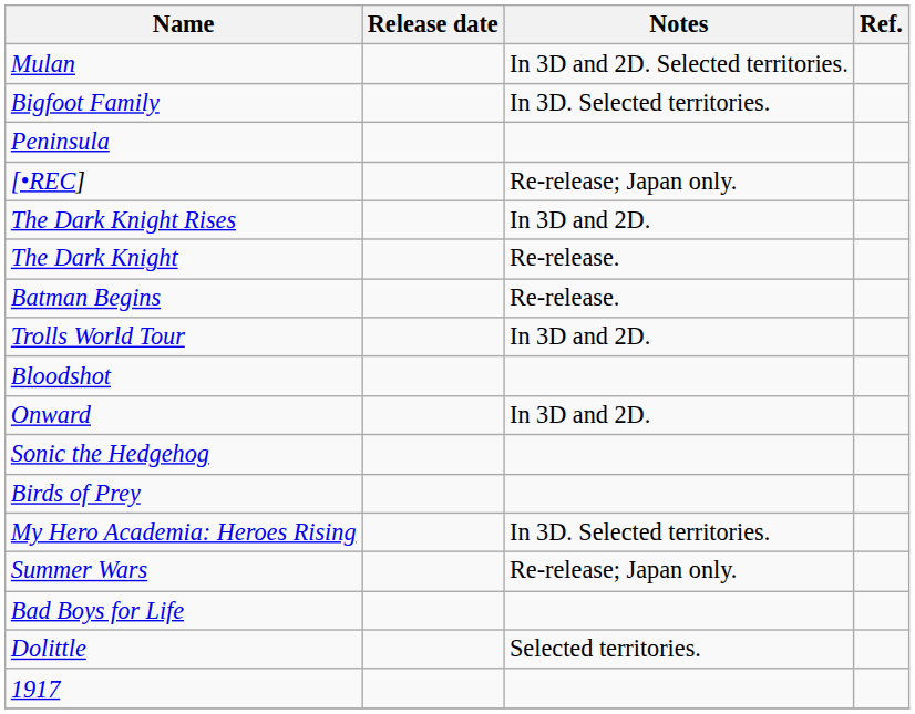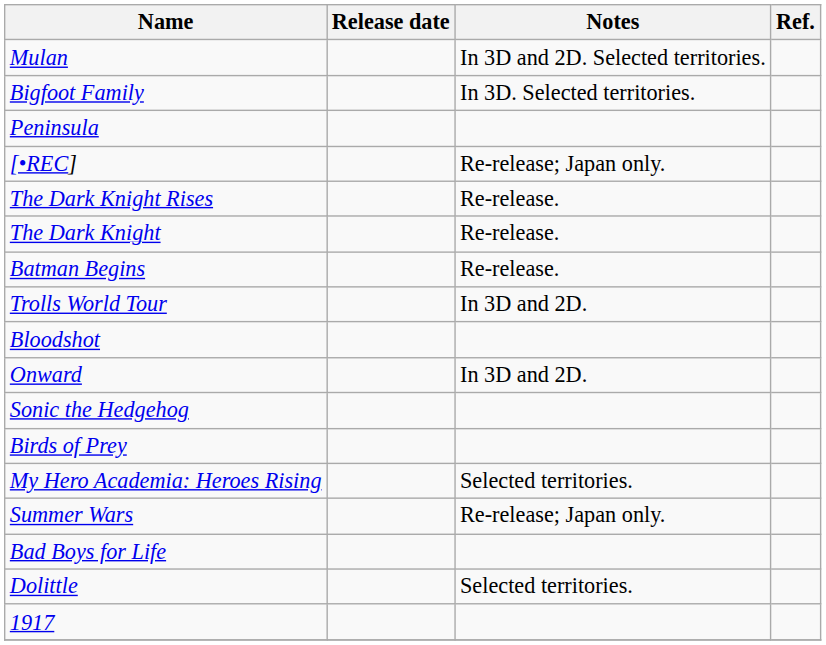The Dark Knight Rises | Notes: In 3D and 2D. -> Re-release.
My Hero Academia: Heroes Rising | Notes: In 3D. Selected territories. -> Selected territories.
